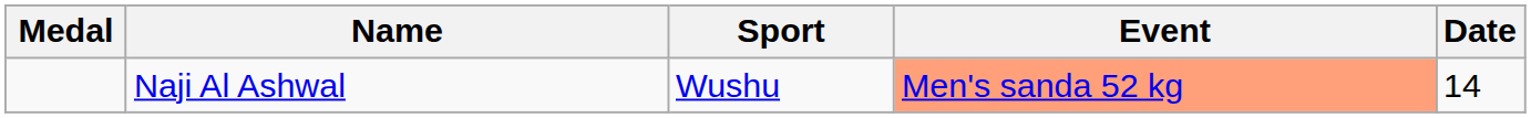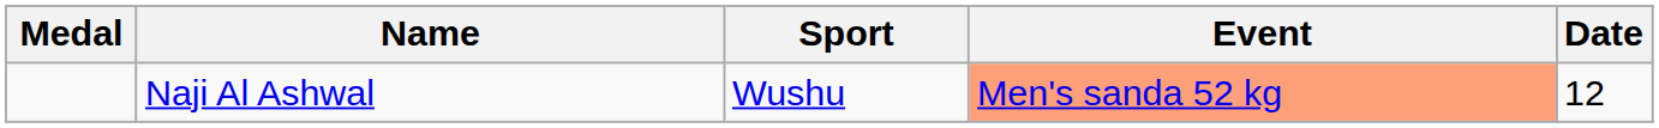Naji Al Ashwal | Date: 14 -> 12
